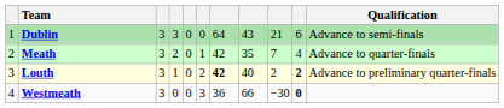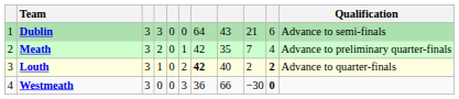Meath | Qualification: Advance to quarter-finals -> Advance to preliminary quarter-finals
Louth | Qualification: Advance to preliminary quarter-finals -> Advance to quarter-finals
